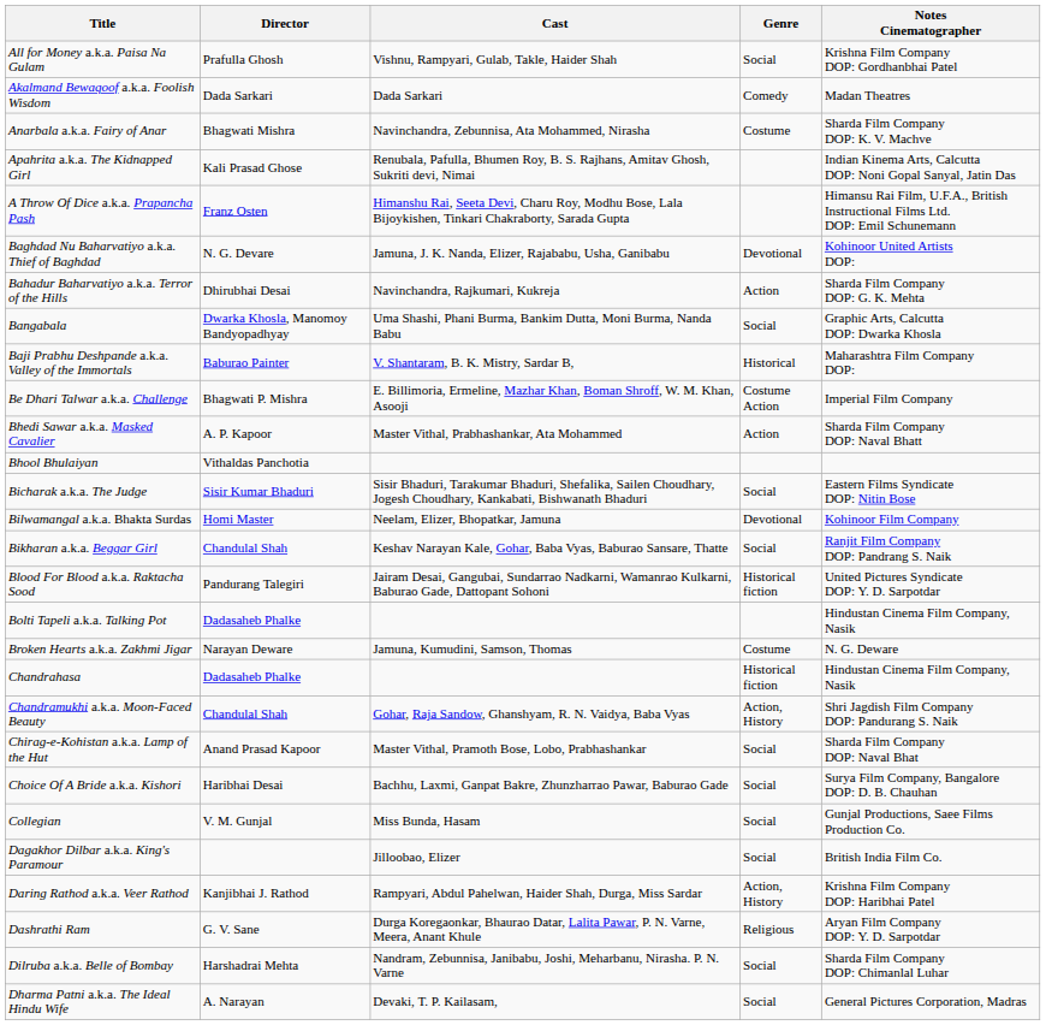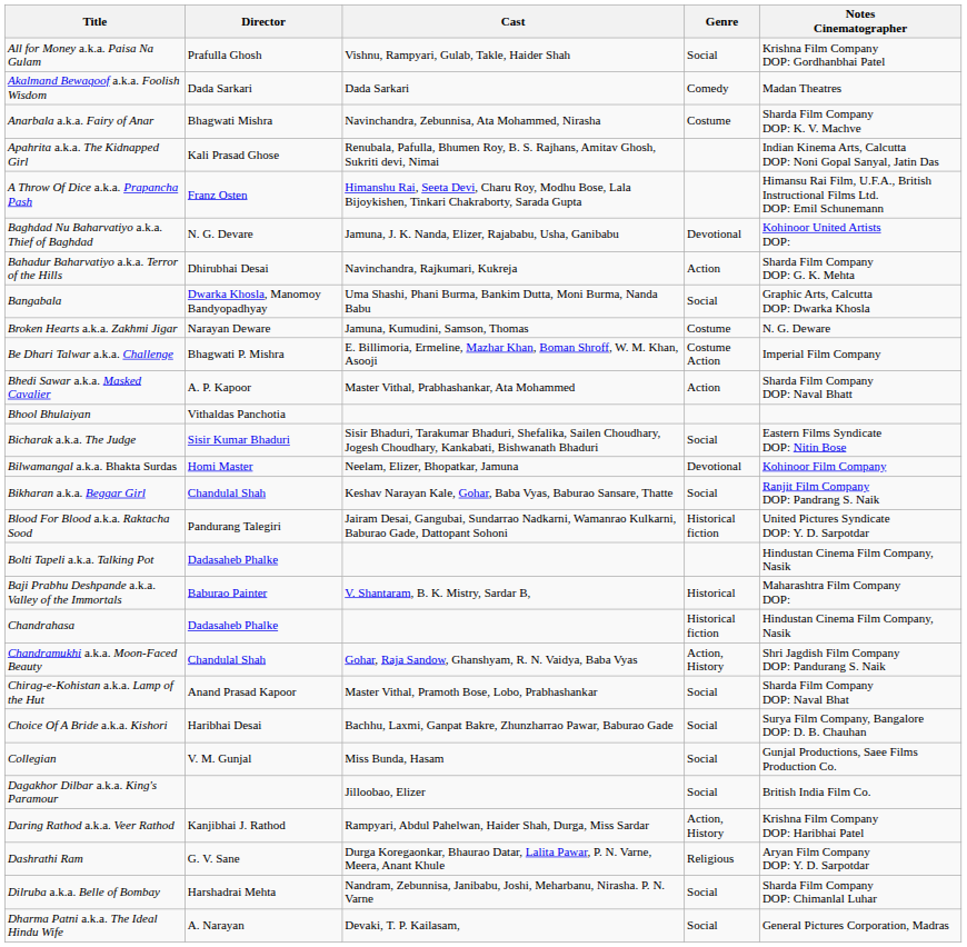rows swapped: Baji Prabhu Deshpande a.k.a. Valley of the Immortals <-> Broken Hearts a.k.a. Zakhmi Jigar
